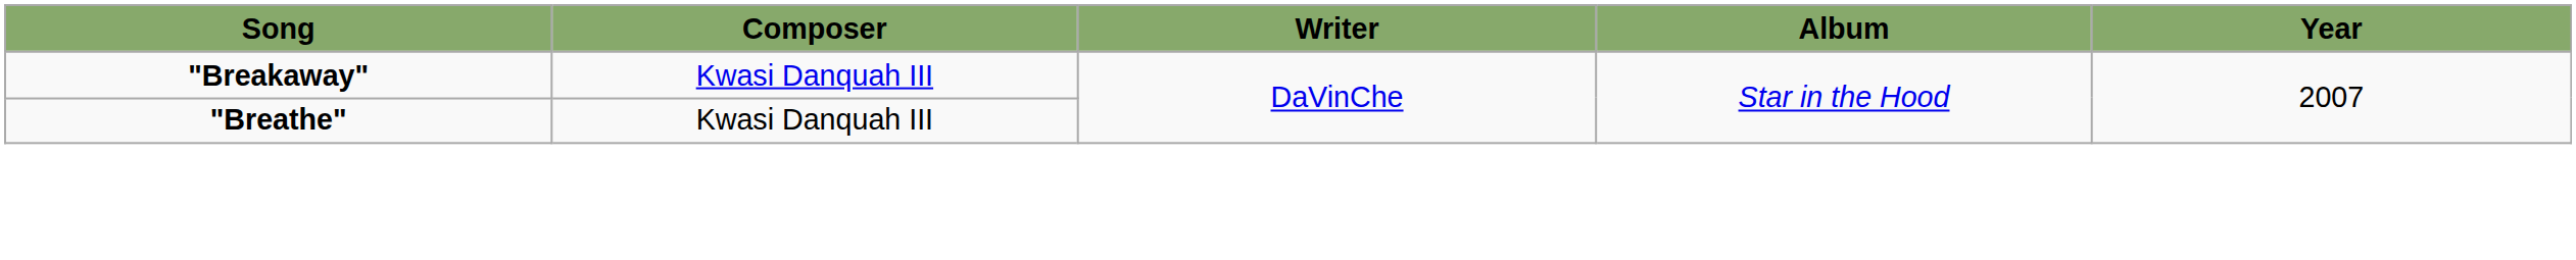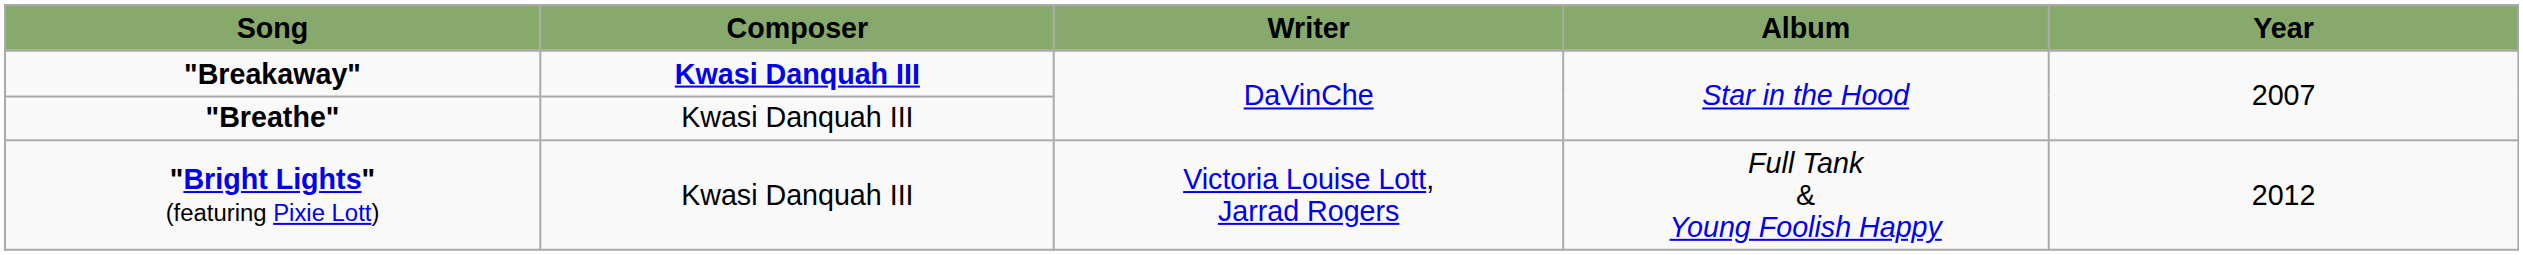"Breakaway" | Composer: normal -> bold
+ row: "Bright Lights" (featuring Pixie Lott) | Kwasi Danquah III | Victoria Louise Lott, Jarrad Rogers | Full Tank & Young Foolish Happy | 2012
